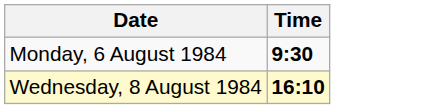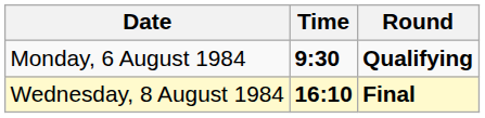+ column: Round | Qualifying | Final
